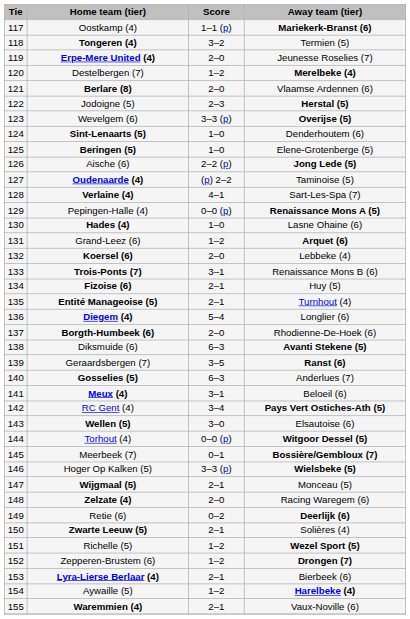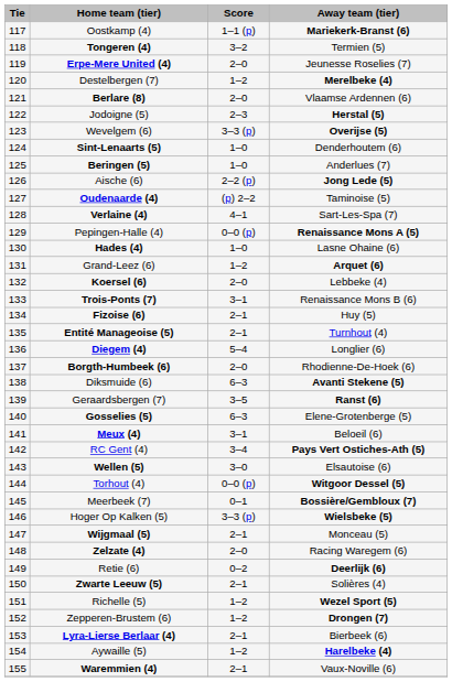Beringen (5) | Away team (tier): Elene-Grotenberge (5) -> Anderlues (7)
Gosselies (5) | Away team (tier): Anderlues (7) -> Elene-Grotenberge (5)
